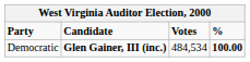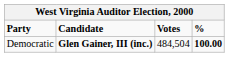Democratic | Votes: 484,534 -> 484,504
